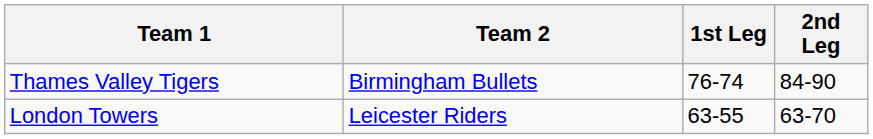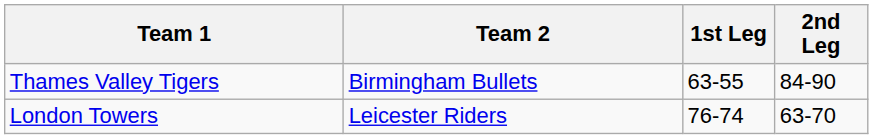Thames Valley Tigers | 1st Leg: 76-74 -> 63-55
London Towers | 1st Leg: 63-55 -> 76-74
